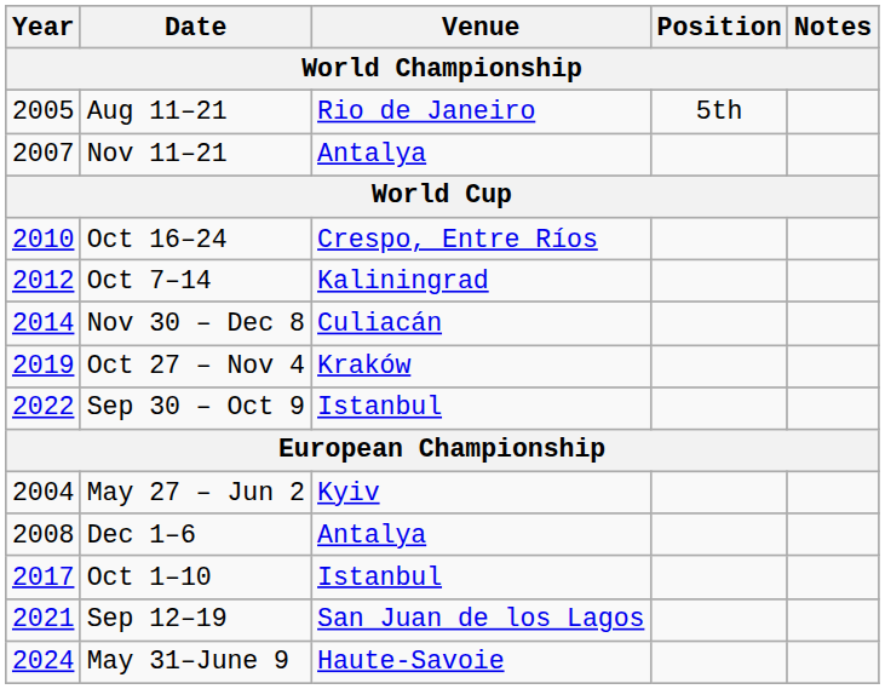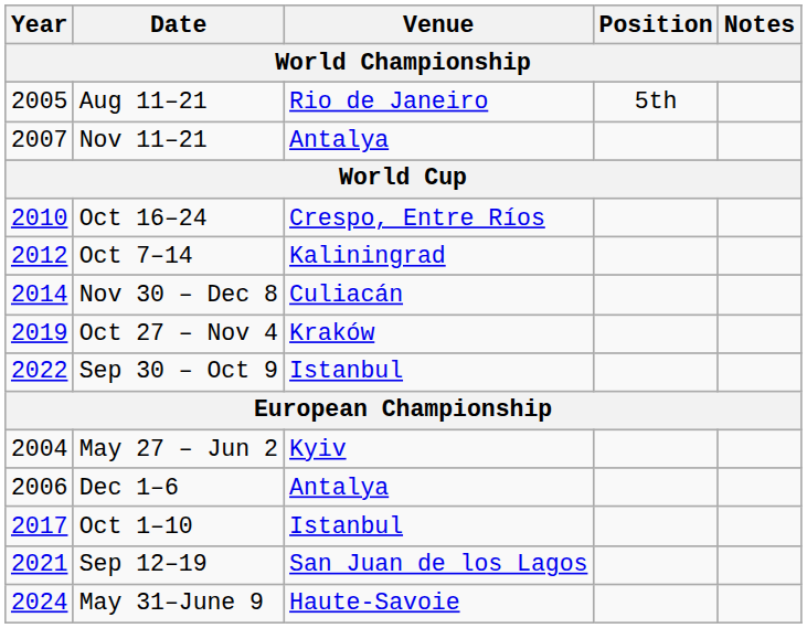Dec 1–6 | Year: 2008 -> 2006
